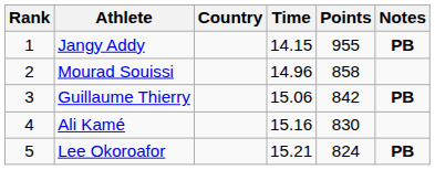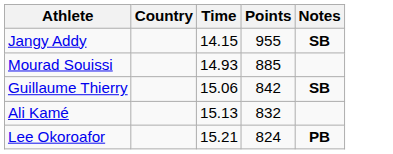- column: Rank | 1 | 2 | 3 | 4 | 5
Jangy Addy | Notes: PB -> SB
Mourad Souissi | Time: 14.96 -> 14.93
Mourad Souissi | Points: 858 -> 885
Guillaume Thierry | Notes: PB -> SB
Ali Kamé | Time: 15.16 -> 15.13
Ali Kamé | Points: 830 -> 832
